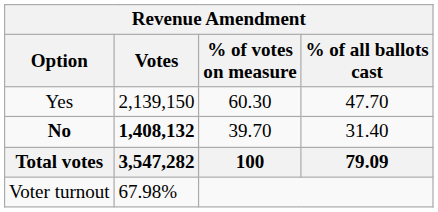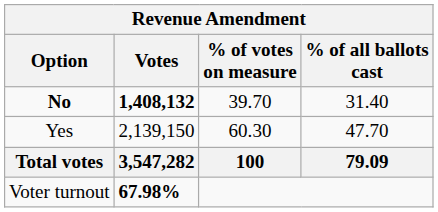rows swapped: Yes <-> No
Voter turnout | Votes: normal -> bold
